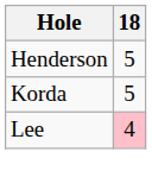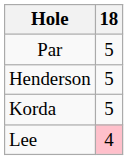+ row: Par | 5
